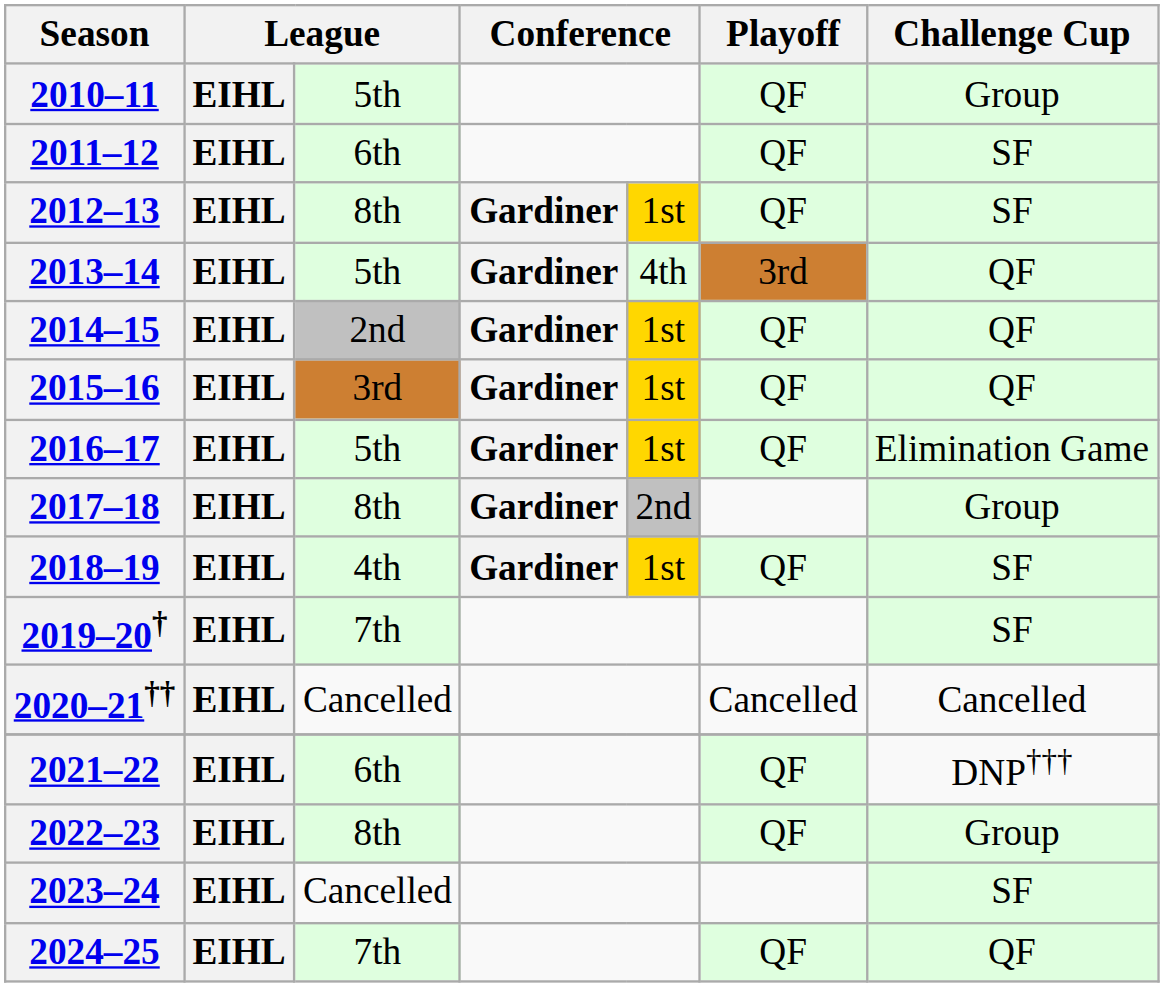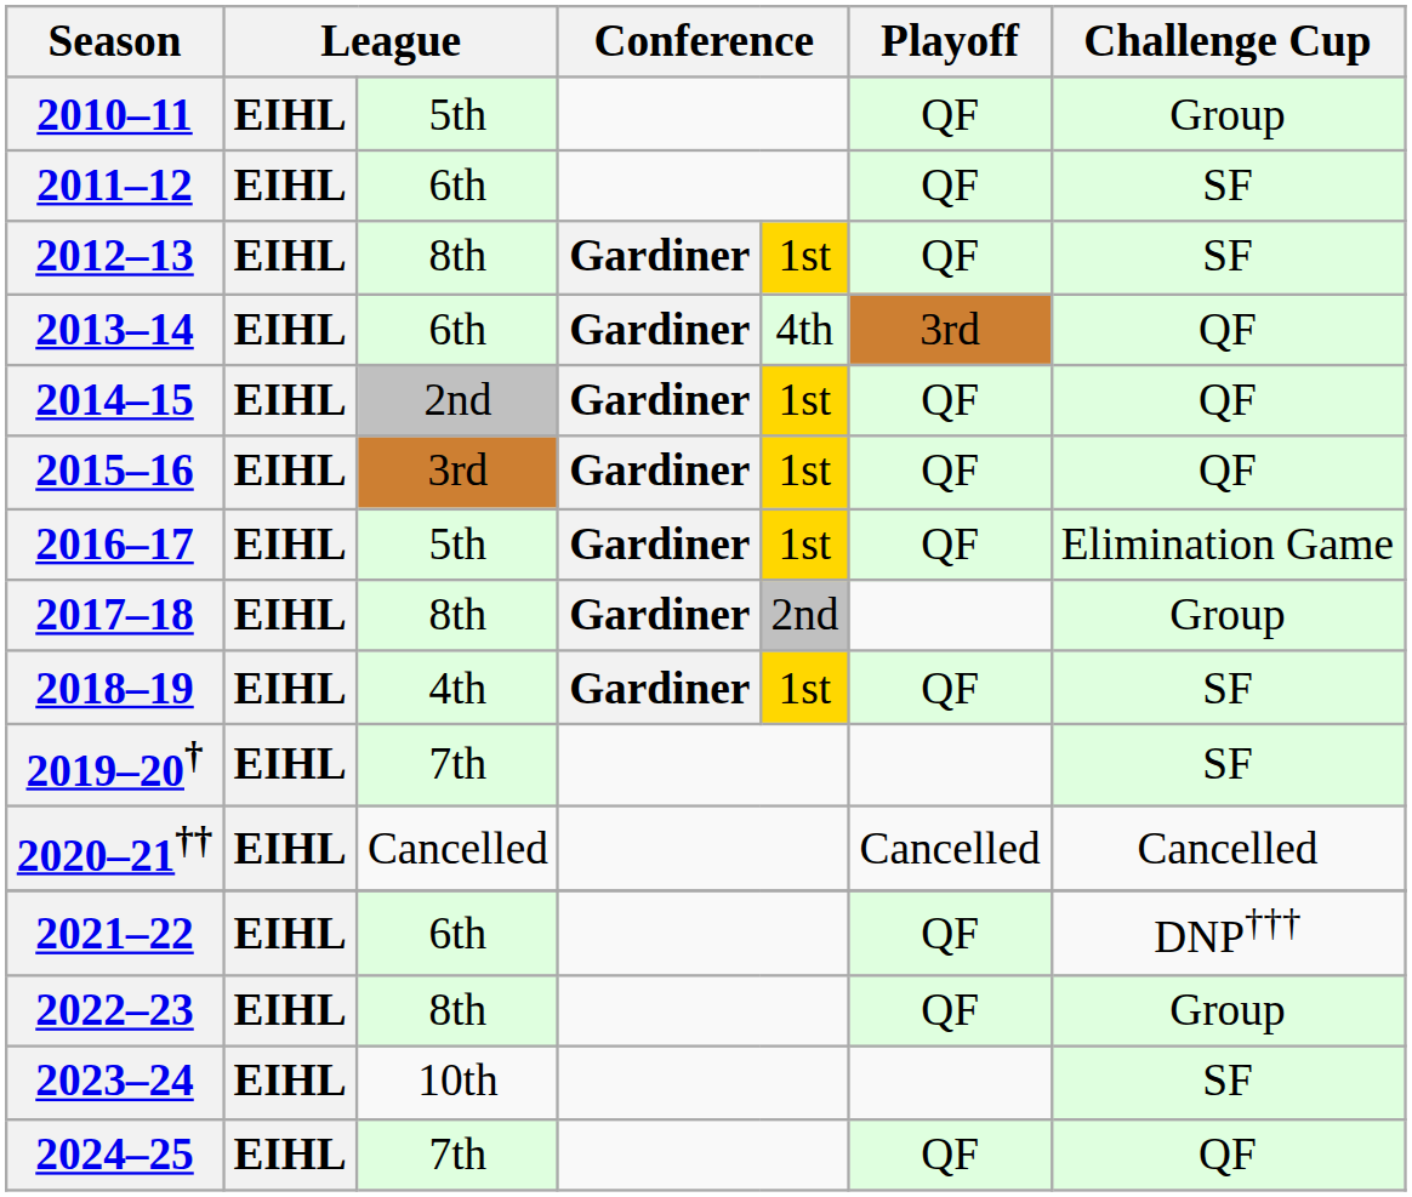2013–14 | column 3: 5th -> 6th
2023–24 | column 3: Cancelled -> 10th
